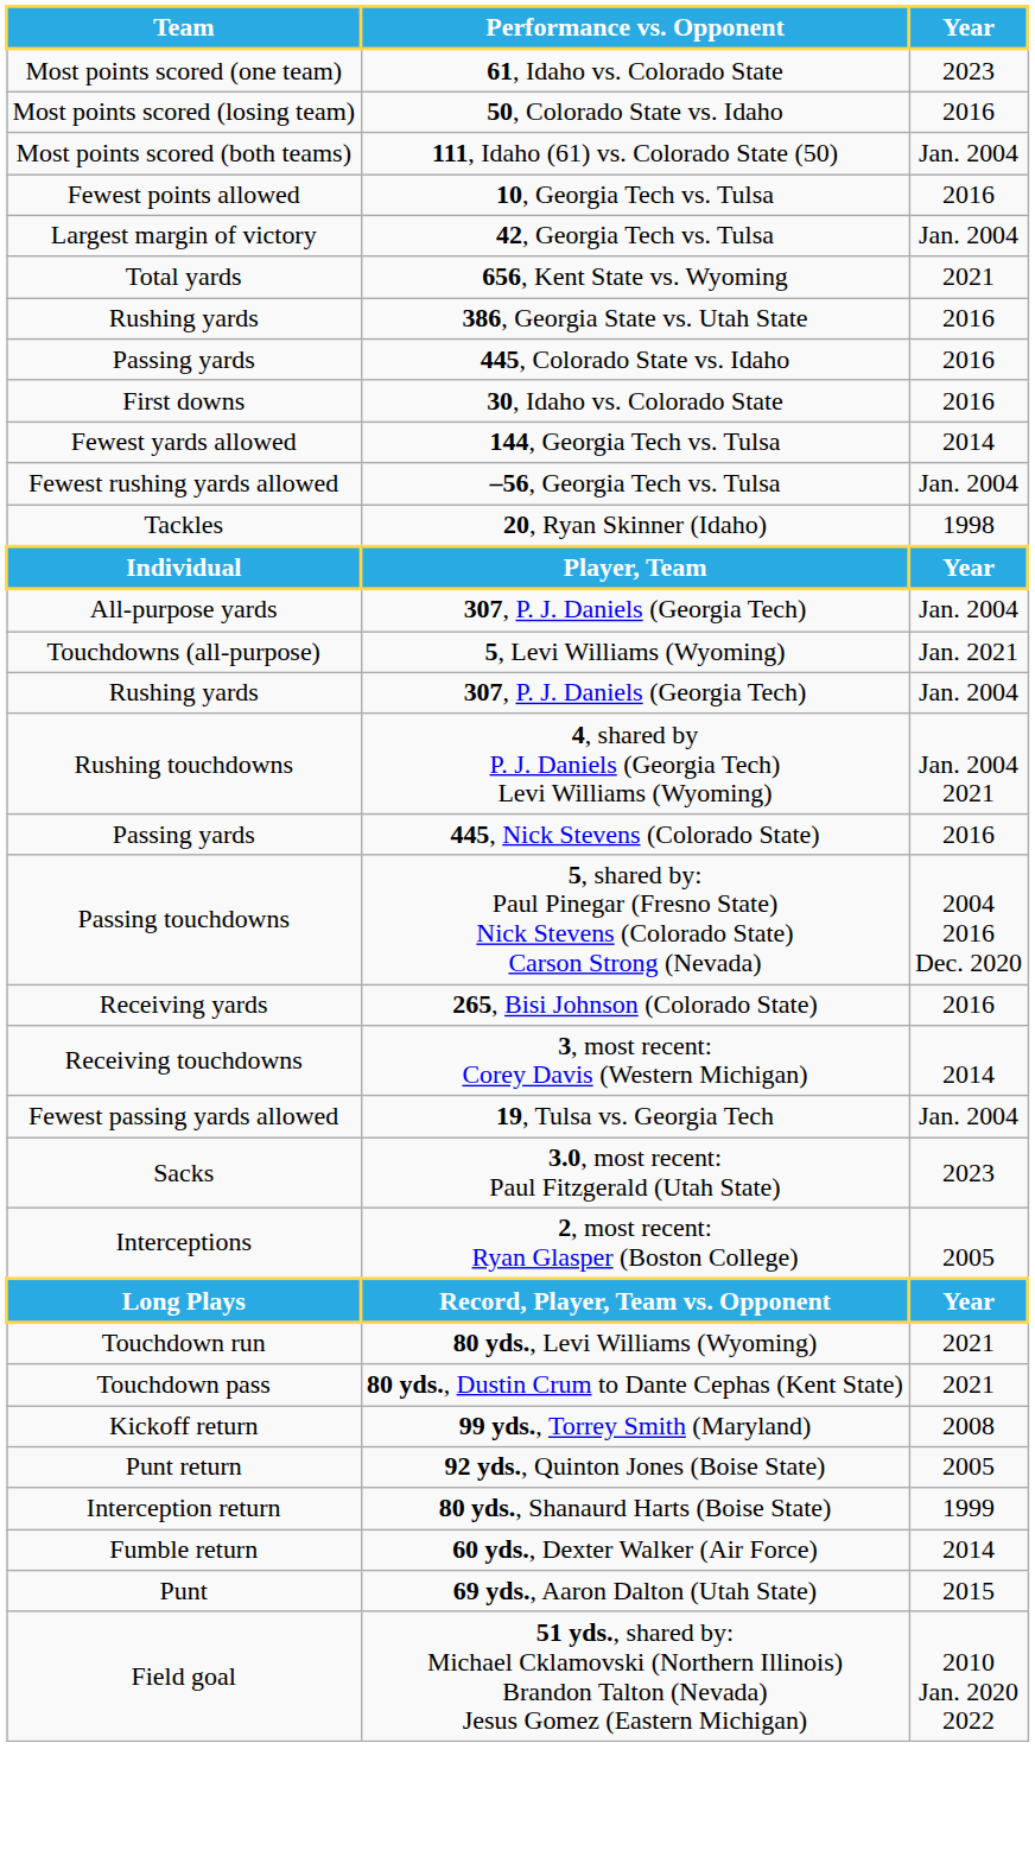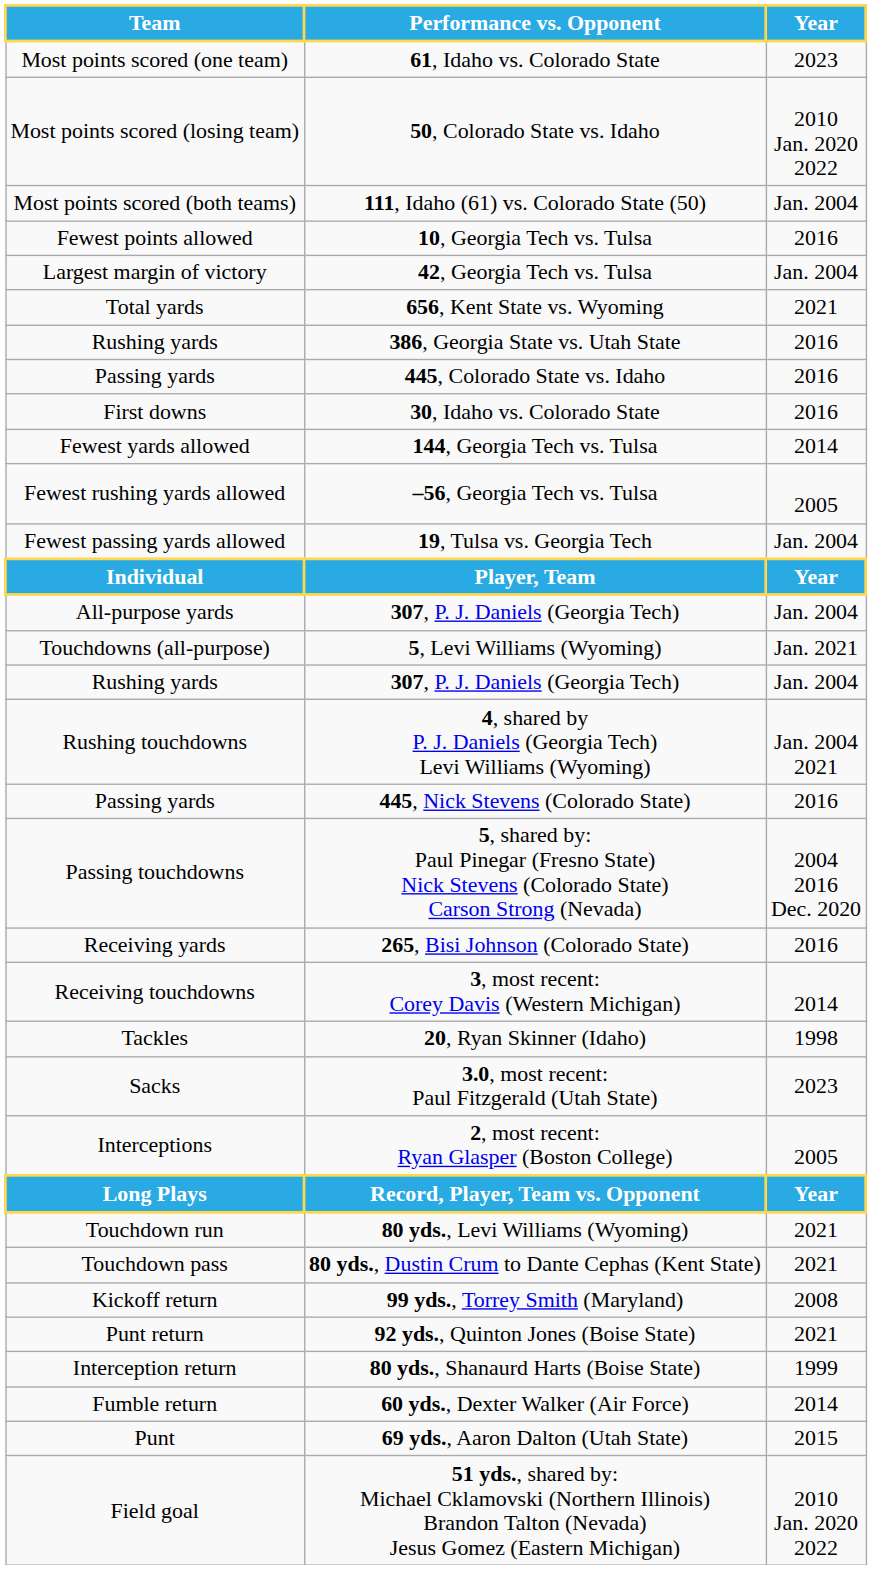50, Colorado State vs. Idaho | Year: 2016 -> 2010 Jan. 2020 2022
–56, Georgia Tech vs. Tulsa | Year: Jan. 2004 -> 2005
rows swapped: 19, Tulsa vs. Georgia Tech <-> 20, Ryan Skinner (Idaho)
92 yds., Quinton Jones (Boise State) | Year: 2005 -> 2021
